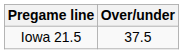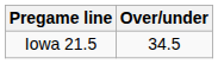Iowa 21.5 | Over/under: 37.5 -> 34.5
